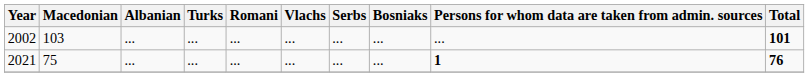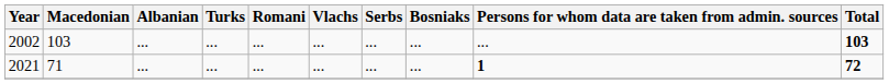2002 | Total: 101 -> 103
2021 | Macedonian: 75 -> 71
2021 | Total: 76 -> 72
